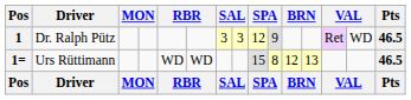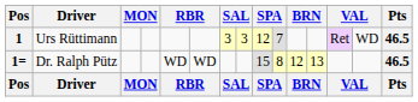1 | Driver: Dr. Ralph Pütz -> Urs Rüttimann
1 | column 10: 9 -> 7
1= | Driver: Urs Rüttimann -> Dr. Ralph Pütz
